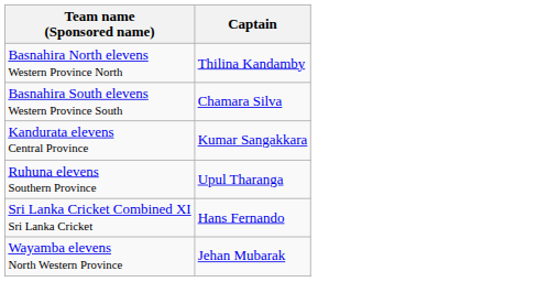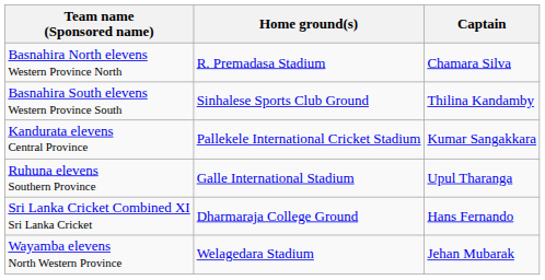+ column: Home ground(s) | R. Premadasa Stadium | Sinhalese Sports Club Ground | Pallekele International Cricket Stadium | Galle International Stadium | Dharmaraja College Ground | Welagedara Stadium
Basnahira North elevens Western Province North | Captain: Thilina Kandamby -> Chamara Silva
Basnahira South elevens Western Province South | Captain: Chamara Silva -> Thilina Kandamby
